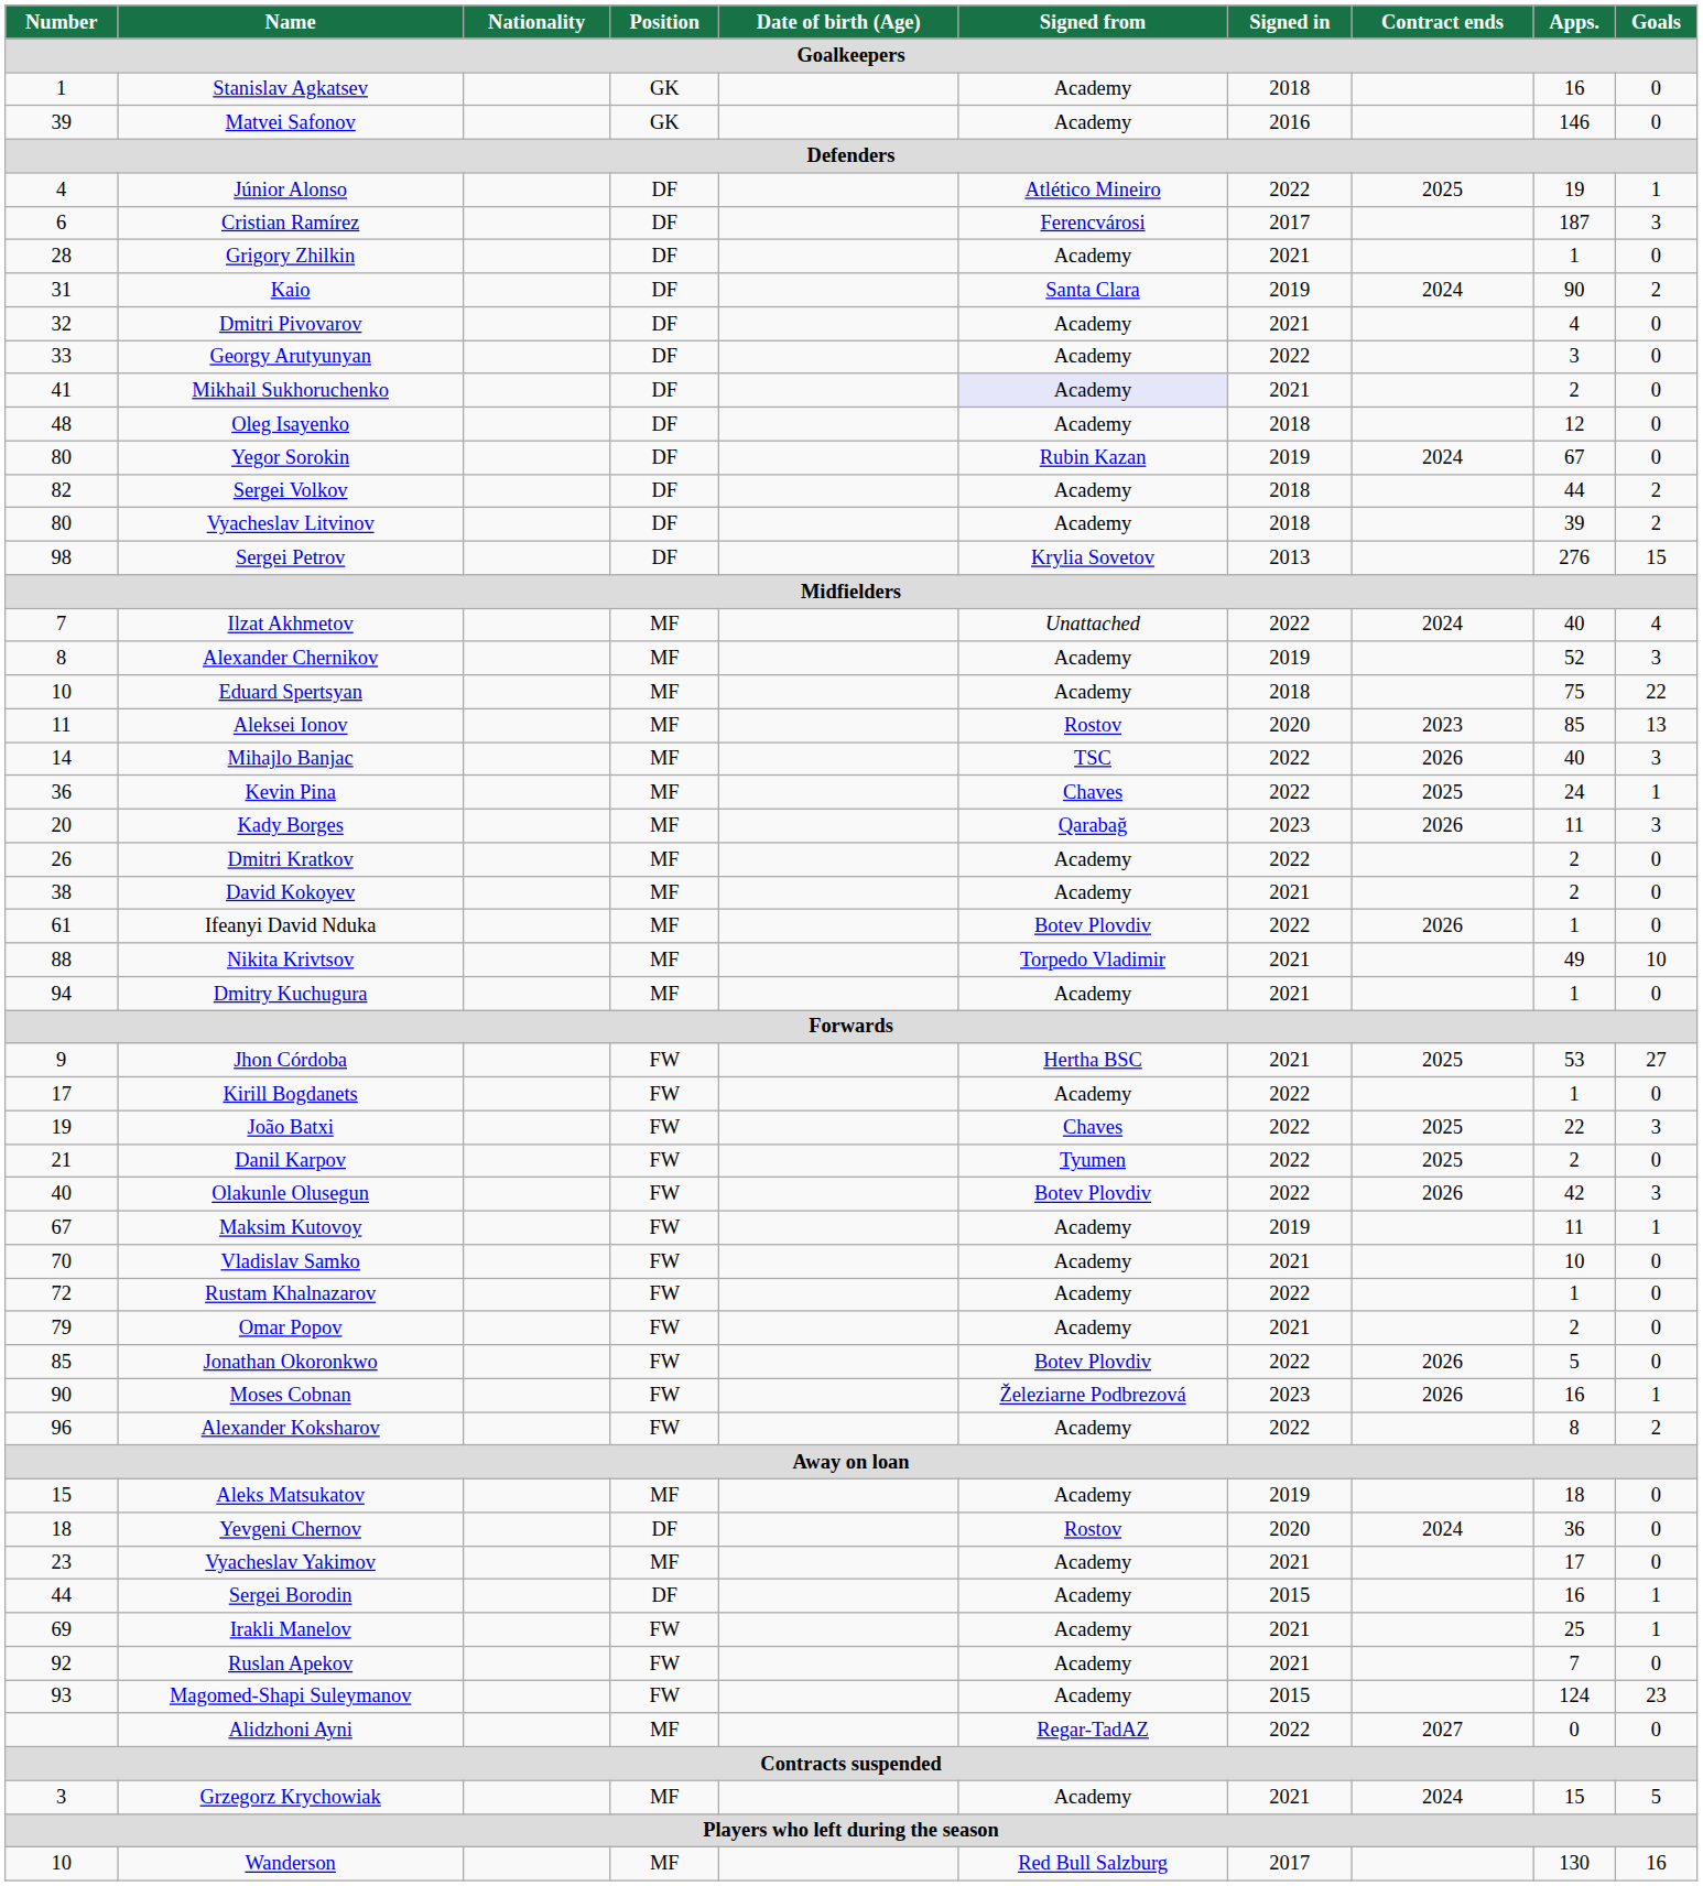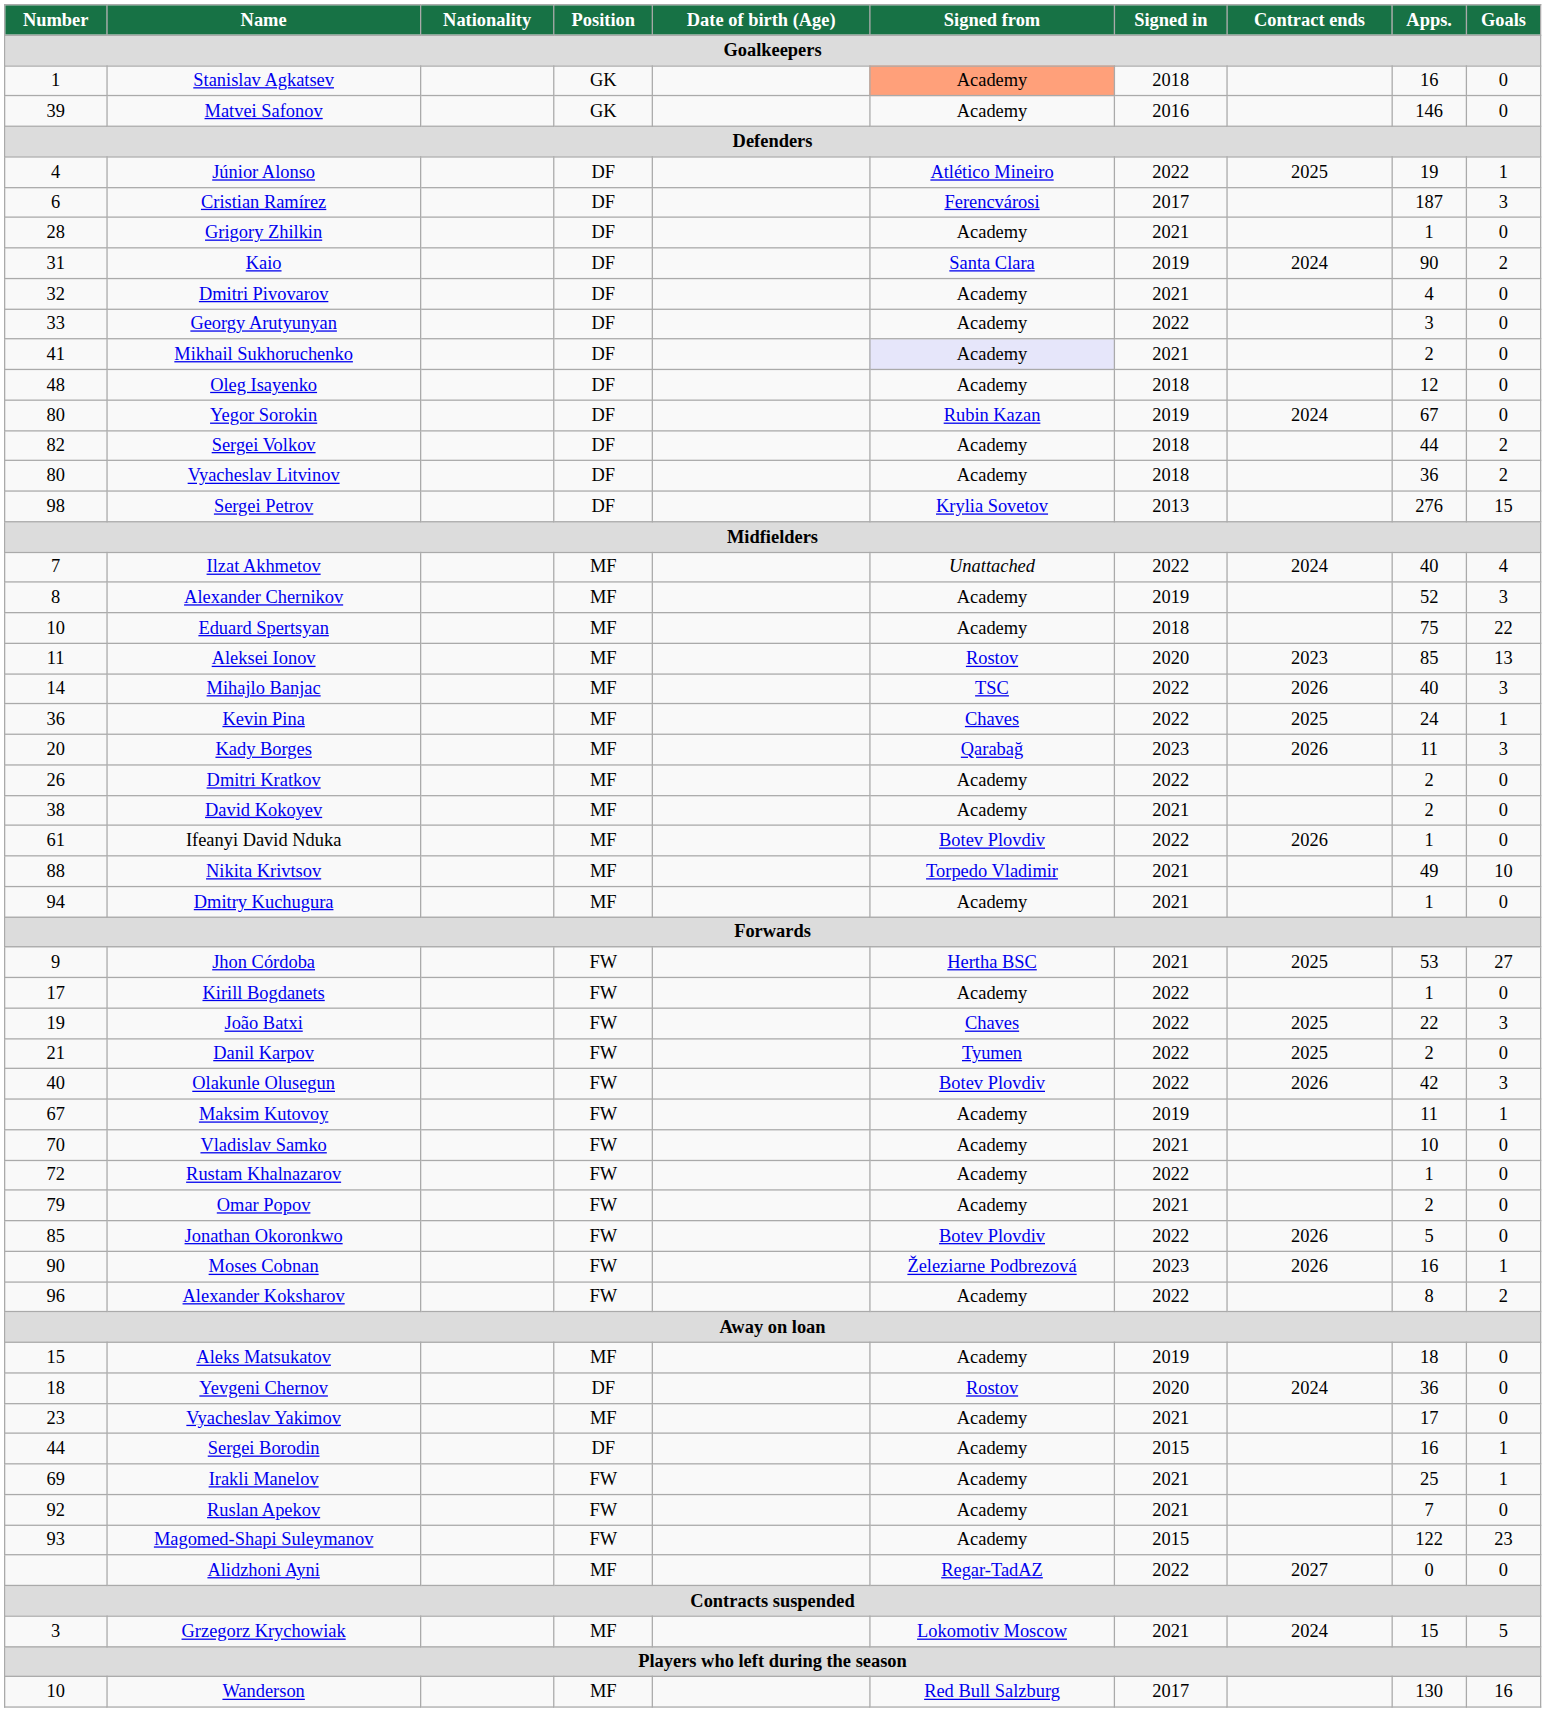Stanislav Agkatsev | Signed from: no background -> lightsalmon background
Vyacheslav Litvinov | Apps.: 39 -> 36
Magomed-Shapi Suleymanov | Apps.: 124 -> 122
Grzegorz Krychowiak | Signed from: Academy -> Lokomotiv Moscow
